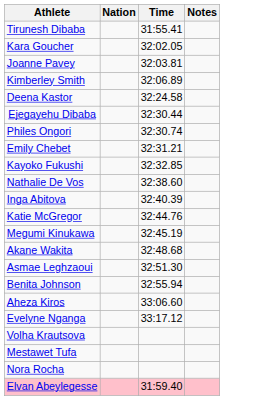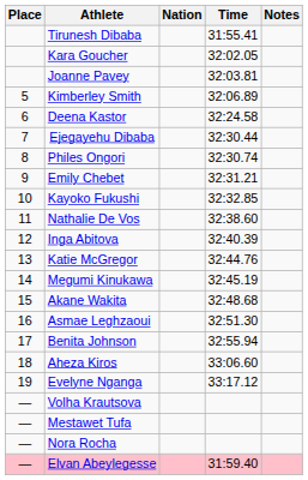+ column: Place | 5 | 6 | 7 | 8 | 9 | 10 | 11 | 12 | 13 | 14 | 15 | 16 | 17 | 18 | 19 | — | — | — | —
